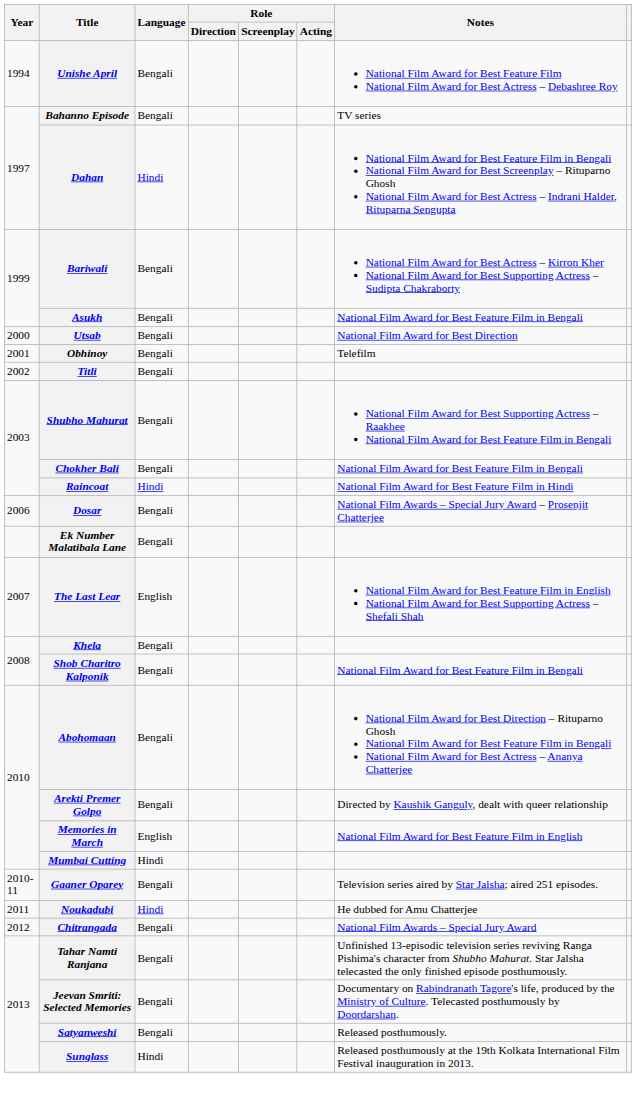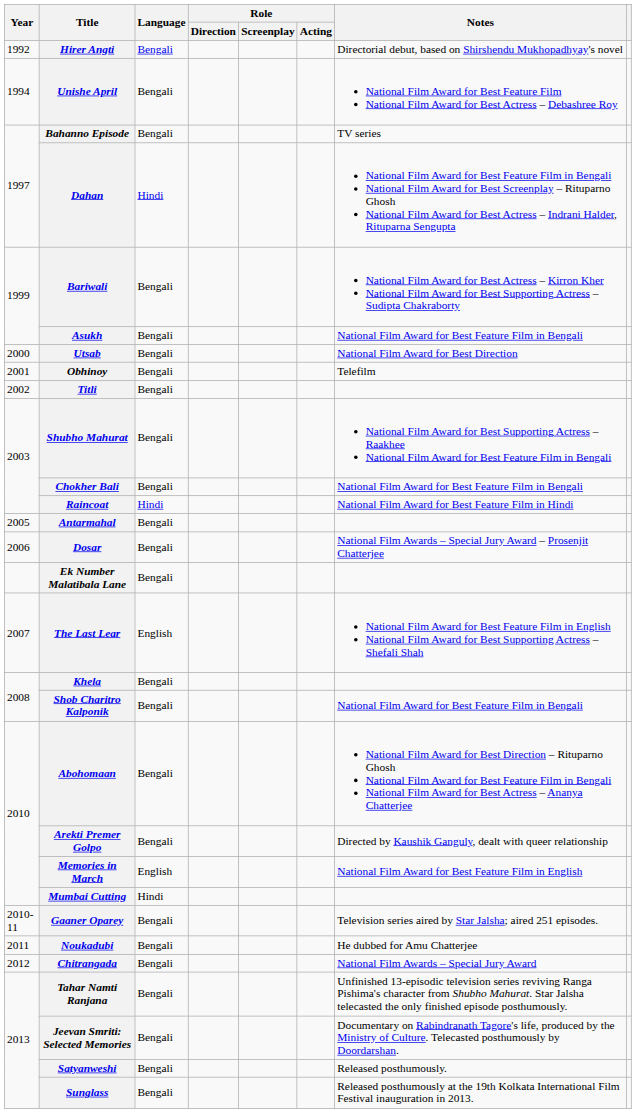+ row: 1992 | Hirer Angti | Bengali | Directorial debut, based on Shirshendu Mukhopadhyay's novel
+ row: 2005 | Antarmahal | Bengali
Noukadubi | Language: Hindi -> Bengali
Sunglass | Language: Hindi -> Bengali
